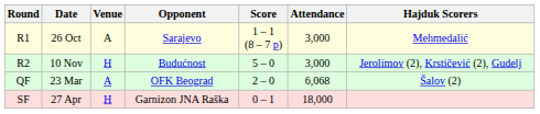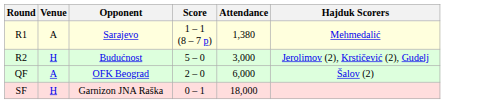- column: Date | 26 Oct | 10 Nov | 23 Mar | 27 Apr
R1 | Attendance: 3,000 -> 1,380
QF | Attendance: 6,068 -> 6,000
